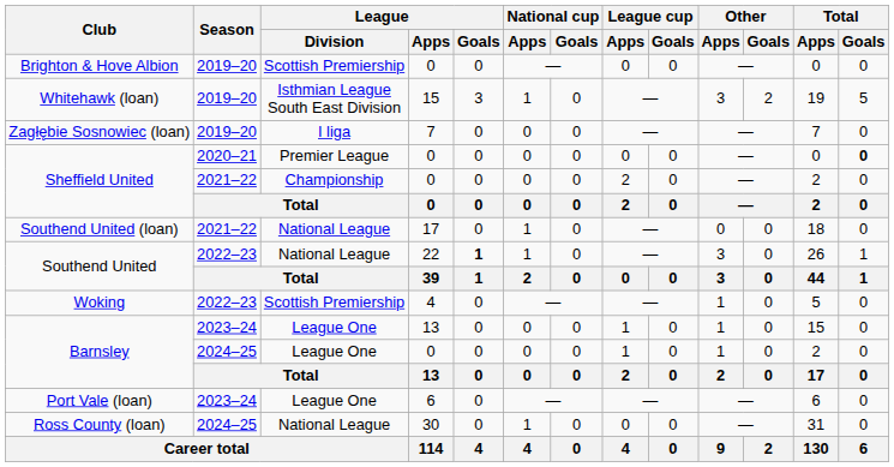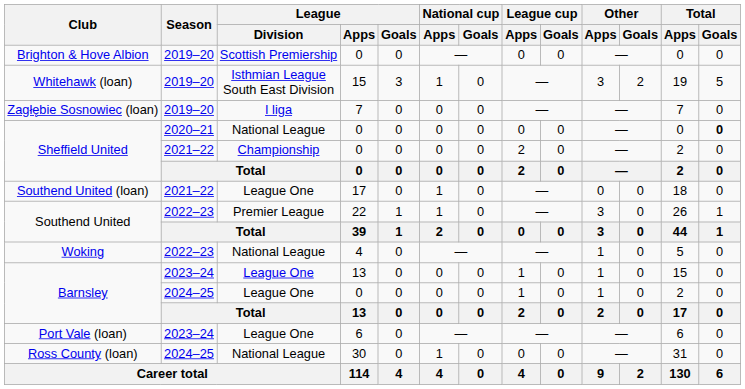Sheffield United / 2020–21 | League / Division: Premier League -> National League
Southend United (loan) | League / Division: National League -> League One
Southend United / 2022–23 | League / Division: National League -> Premier League
Southend United / 2022–23 | League / Goals: bold -> normal
Woking | League / Division: Scottish Premiership -> National League
